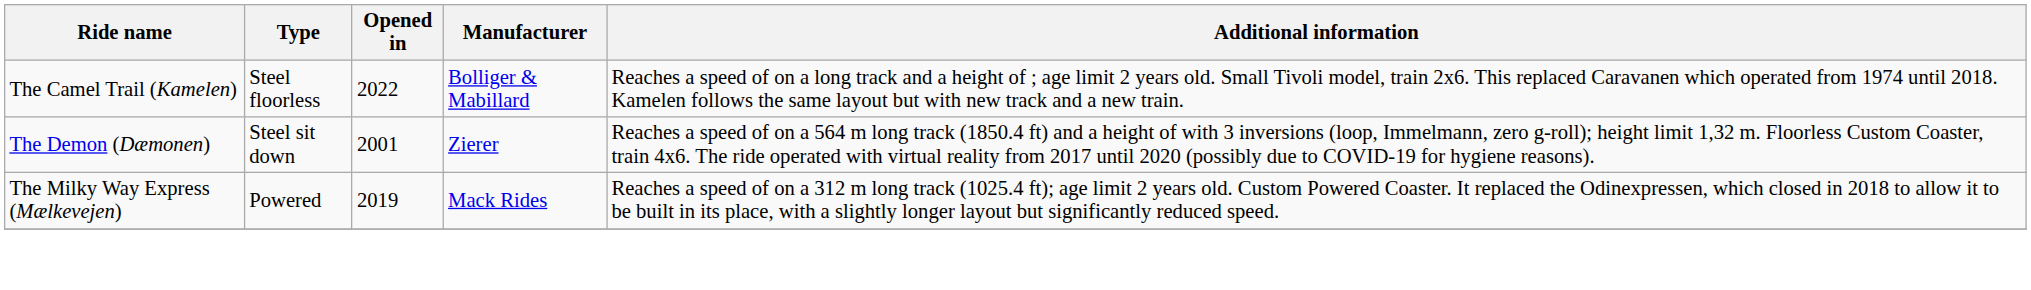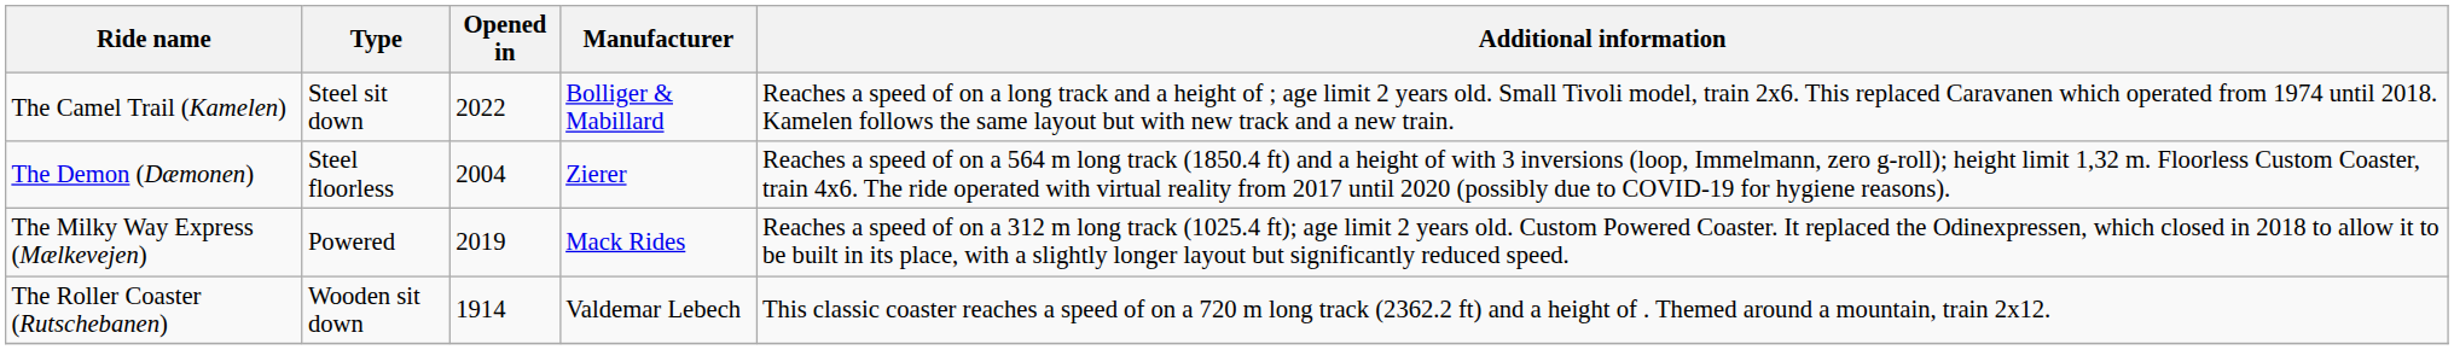The Camel Trail (Kamelen) | Type: Steel floorless -> Steel sit down
The Demon (Dæmonen) | Type: Steel sit down -> Steel floorless
The Demon (Dæmonen) | Opened in: 2001 -> 2004
+ row: The Roller Coaster (Rutschebanen) | Wooden sit down | 1914 | Valdemar Lebech | This classic coaster reaches a speed of on a 720 m long track (2362.2 ft) and a height of . Themed around a mountain, train 2x12.
